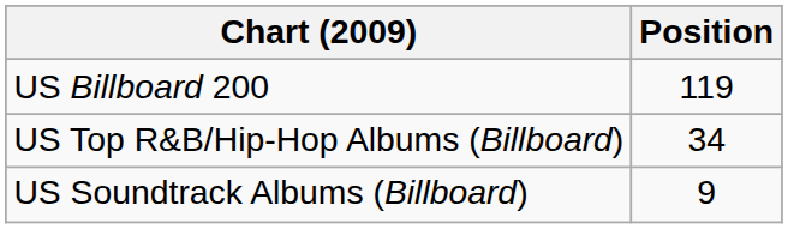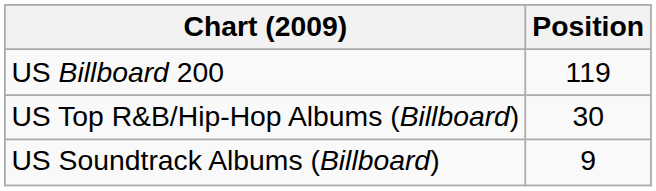US Top R&B/Hip-Hop Albums (Billboard) | Position: 34 -> 30
